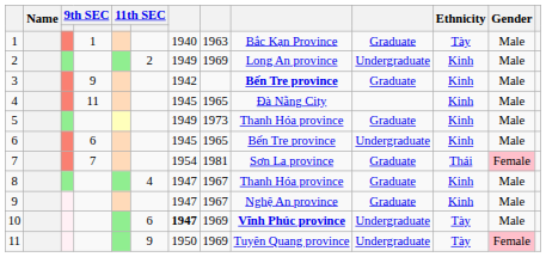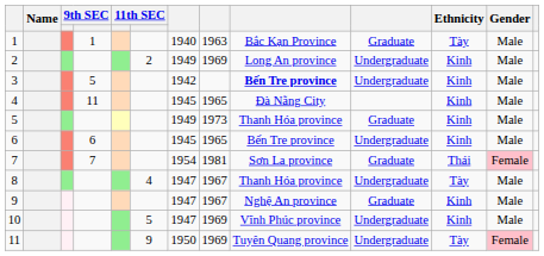3 | column 4: 9 -> 5
3 | column 10: Graduate -> Undergraduate
8 | column 10: Graduate -> Undergraduate
8 | Ethnicity: Kinh -> Tày
10 | column 6: 6 -> 5
10 | column 7: bold -> normal
10 | column 9: bold -> normal
10 | Ethnicity: Tày -> Kinh
